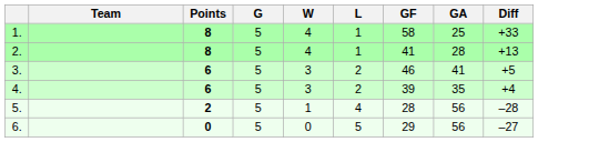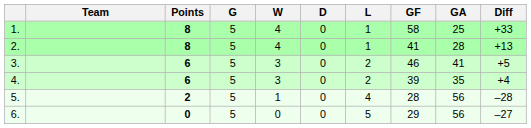+ column: D | 0 | 0 | 0 | 0 | 0 | 0
